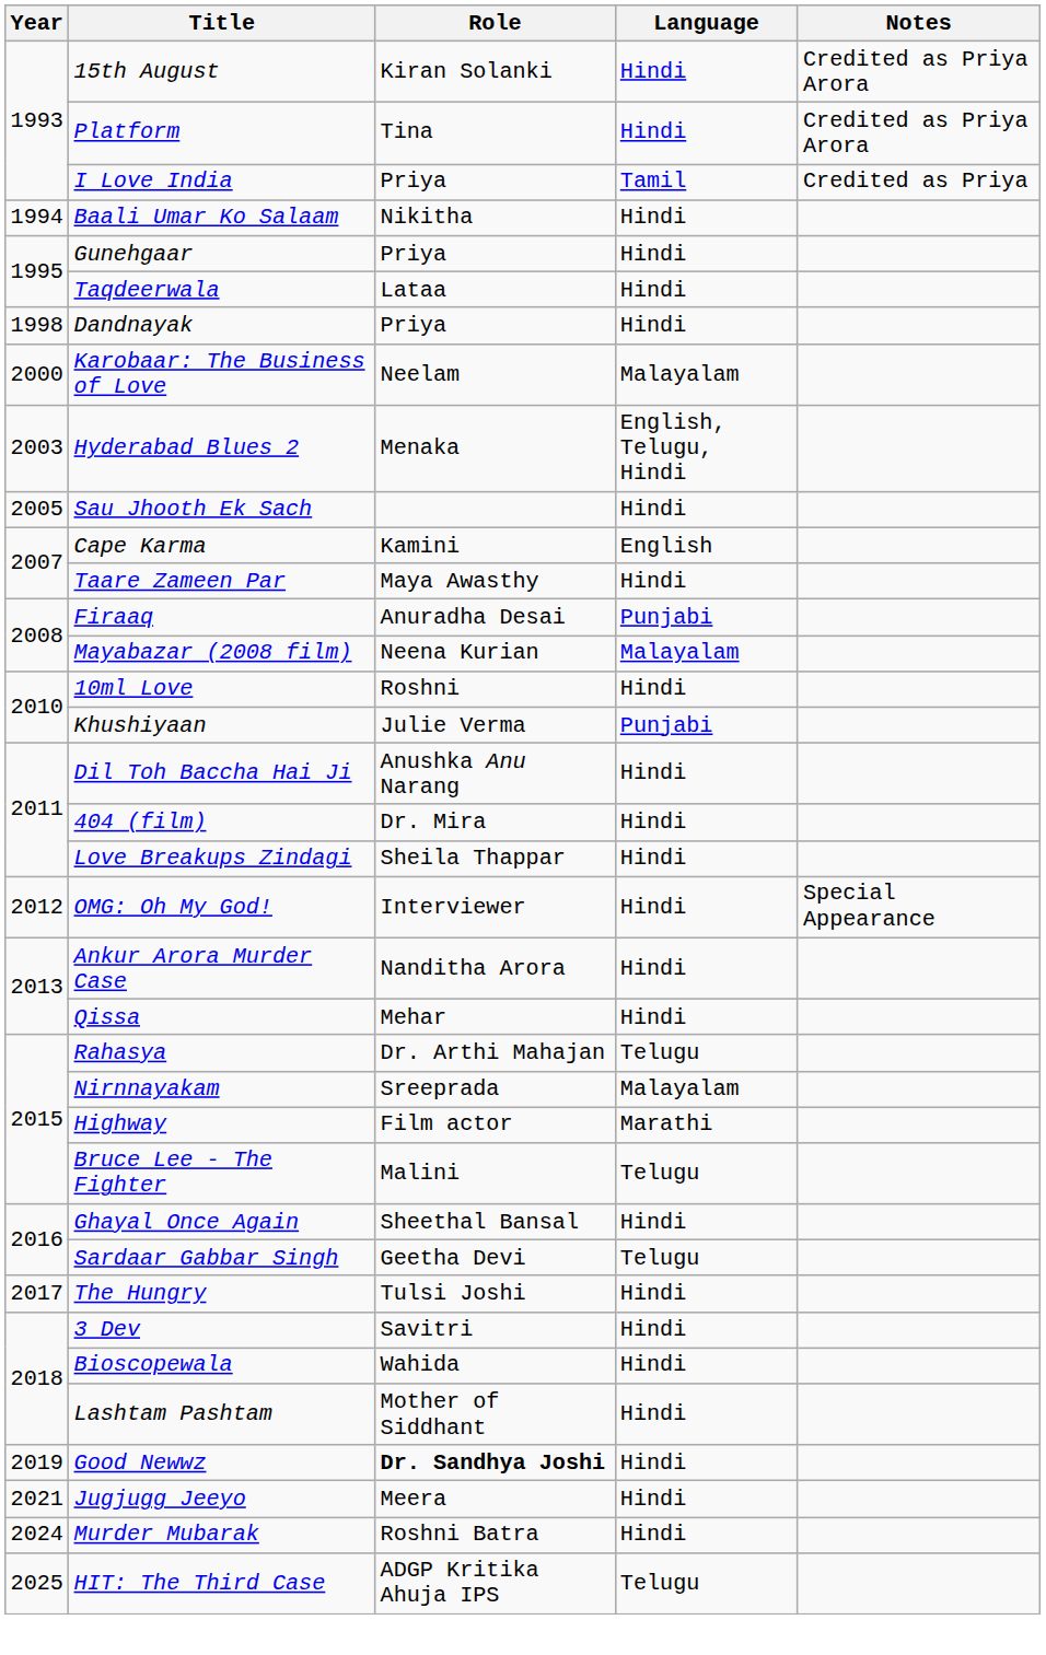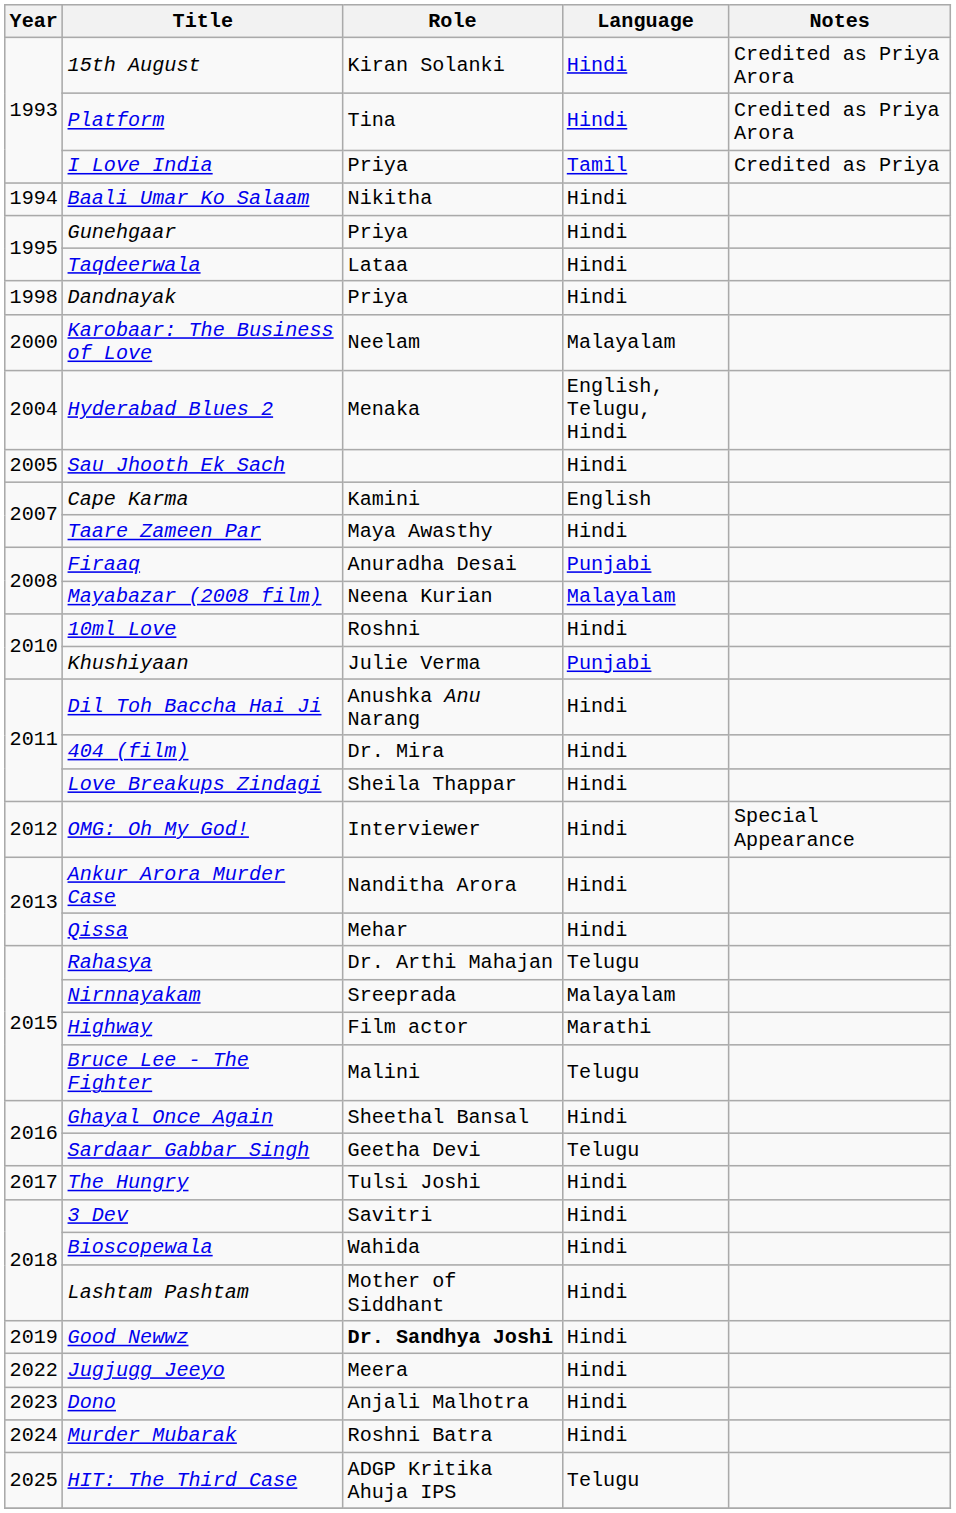Hyderabad Blues 2 | Year: 2003 -> 2004
Jugjugg Jeeyo | Year: 2021 -> 2022
+ row: 2023 | Dono | Anjali Malhotra | Hindi
